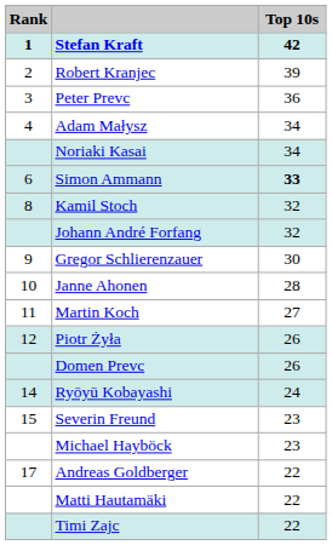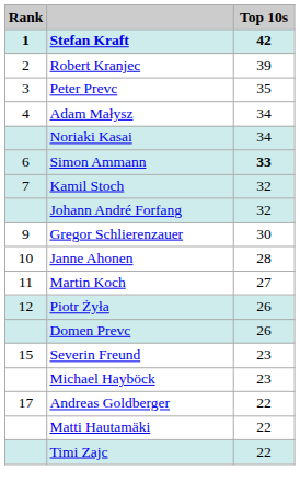Peter Prevc | Top 10s: 36 -> 35
Kamil Stoch | Rank: 8 -> 7
- row: 14 | Ryōyū Kobayashi | 24
